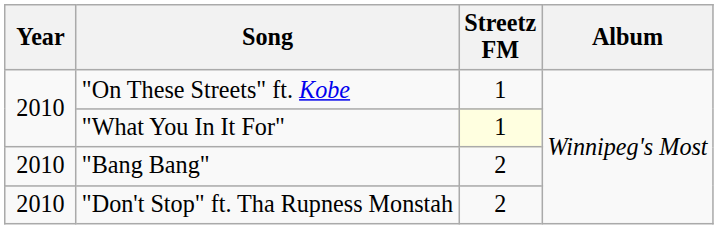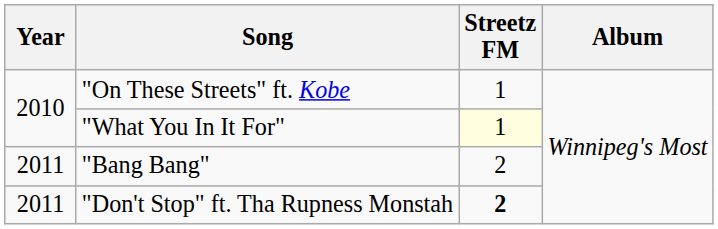"Bang Bang" | Year: 2010 -> 2011
"Don't Stop" ft. Tha Rupness Monstah | Year: 2010 -> 2011
"Don't Stop" ft. Tha Rupness Monstah | Streetz FM: normal -> bold
